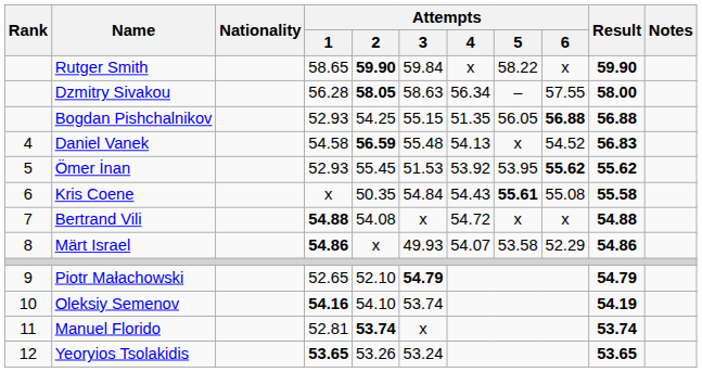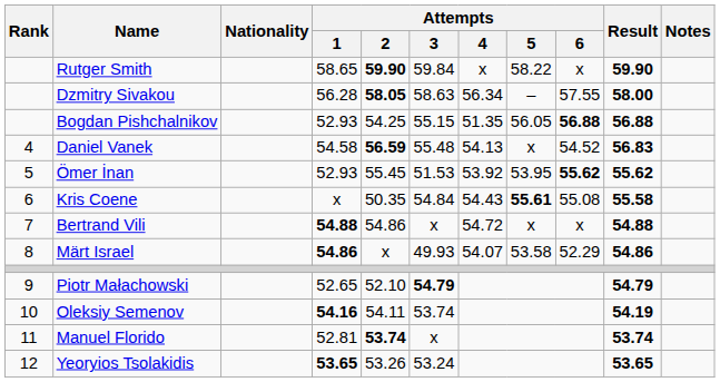Bertrand Vili | Attempts / 2: 54.08 -> 54.86
Oleksiy Semenov | Attempts / 2: 54.10 -> 54.11
